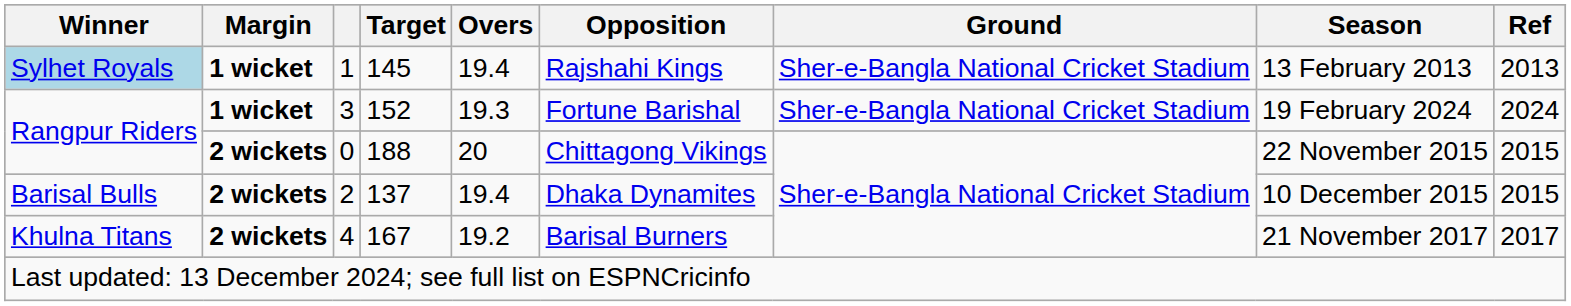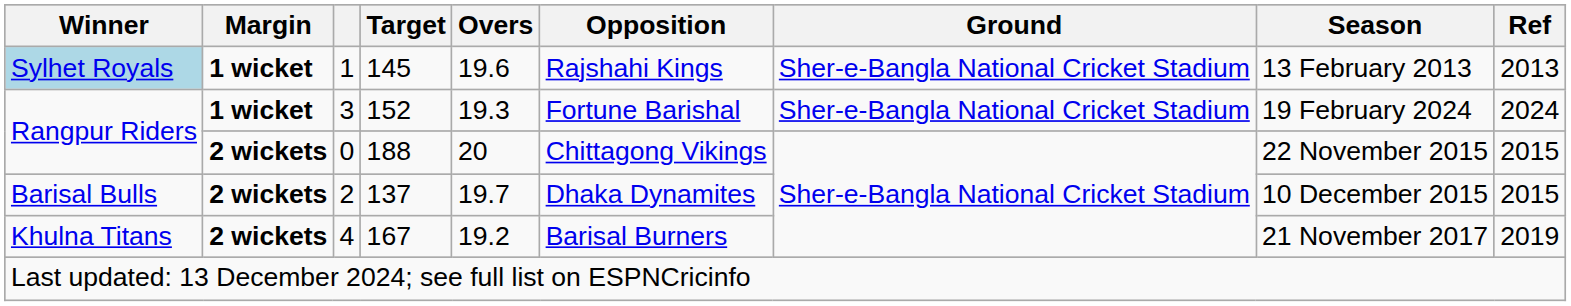145 | Overs: 19.4 -> 19.6
137 | Overs: 19.4 -> 19.7
167 | Ref: 2017 -> 2019
